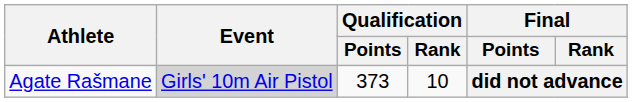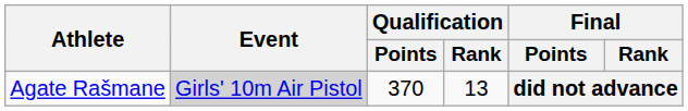Agate Rašmane | Qualification / Points: 373 -> 370
Agate Rašmane | Qualification / Rank: 10 -> 13
